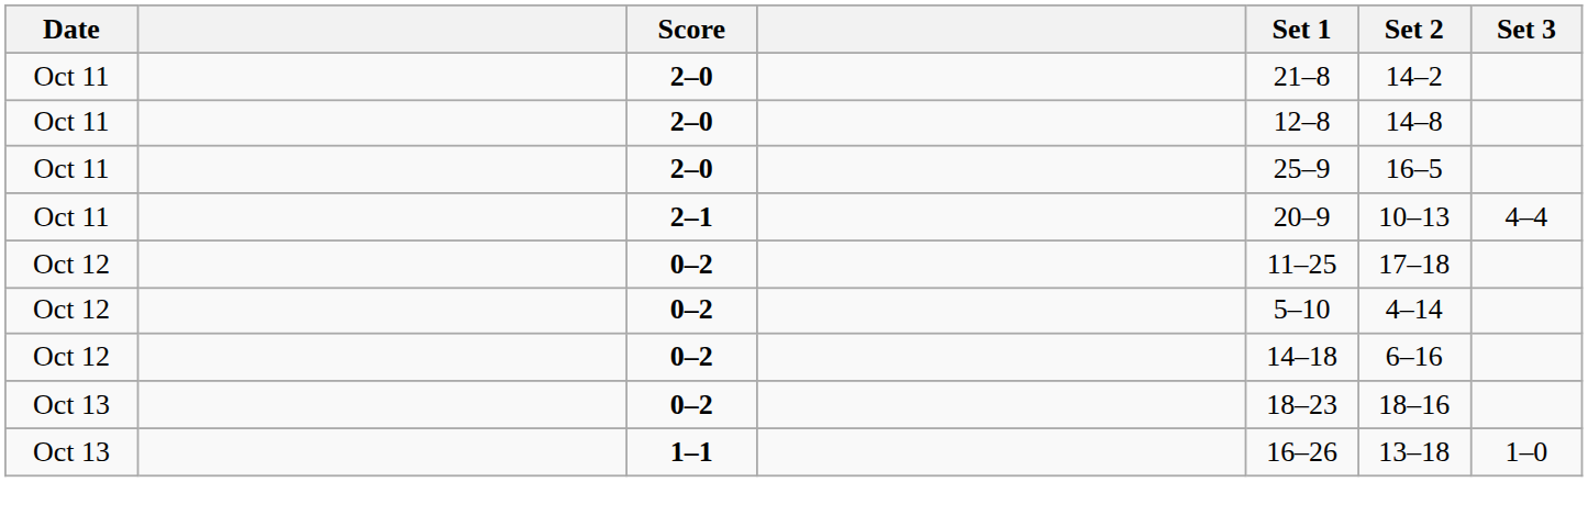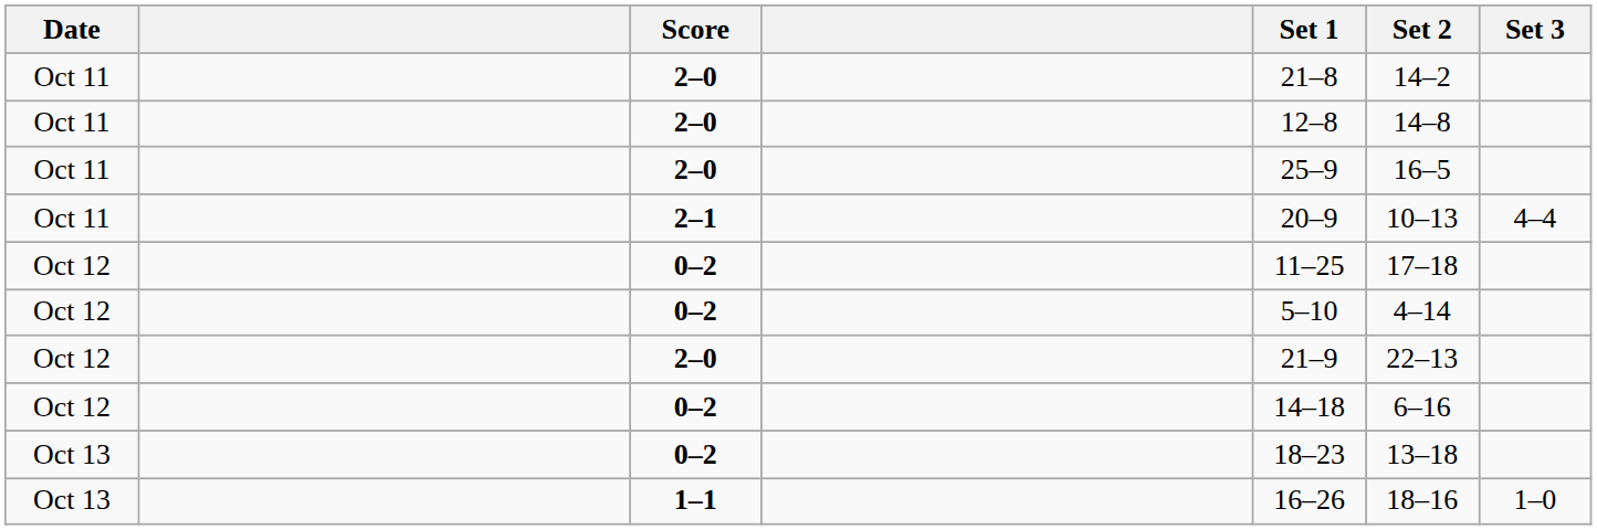+ row: Oct 12 | 2–0 | 21–9 | 22–13
Oct 13 / 0–2 | Set 2: 18–16 -> 13–18
1–1 | Set 2: 13–18 -> 18–16
